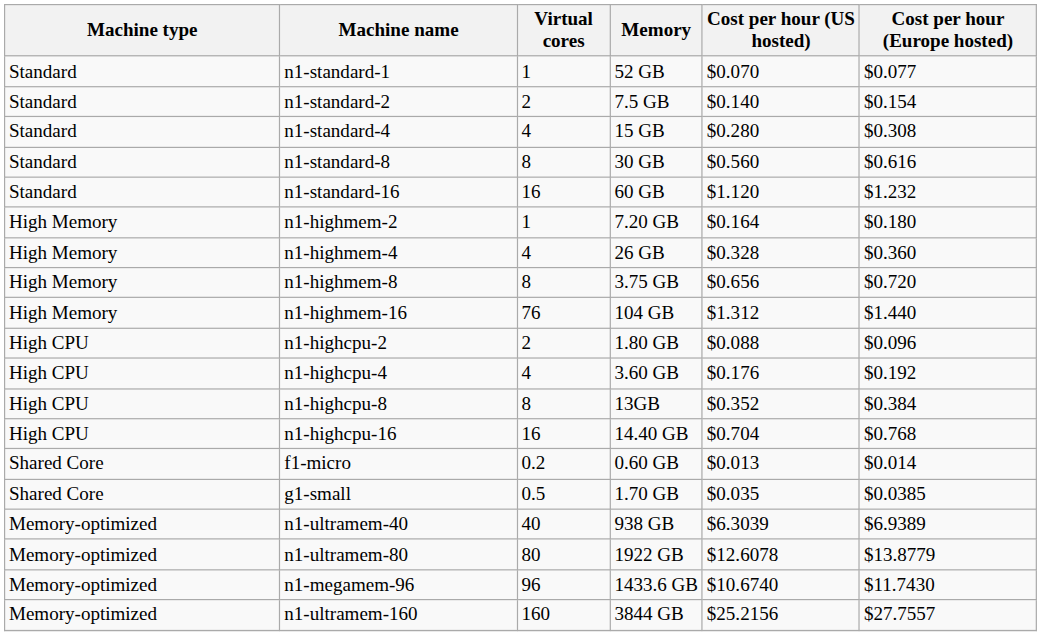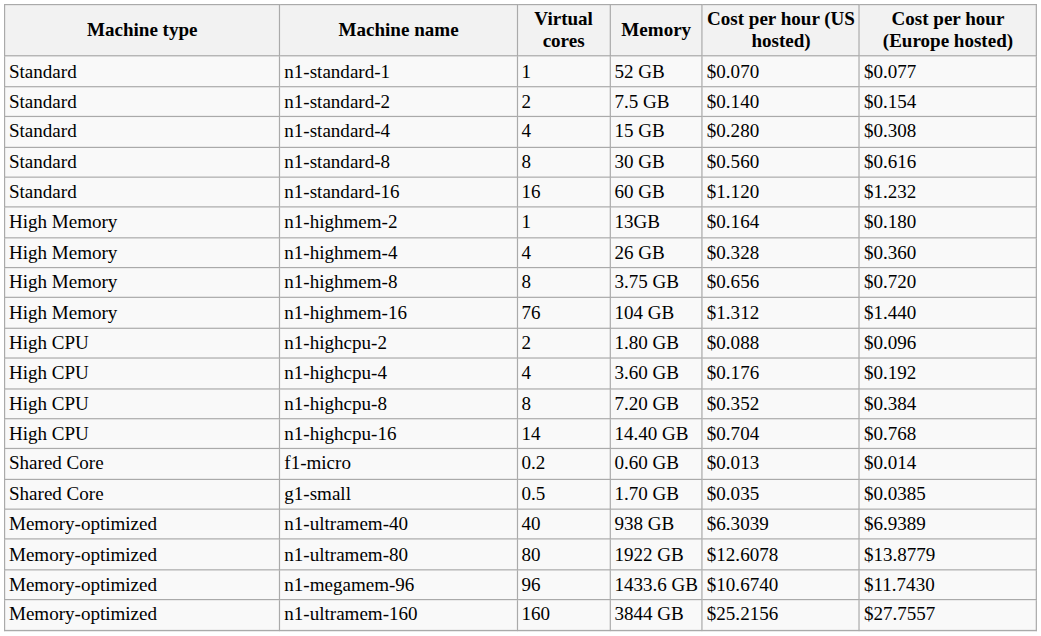n1-highmem-2 | Memory: 7.20 GB -> 13GB
n1-highcpu-8 | Memory: 13GB -> 7.20 GB
n1-highcpu-16 | Virtual cores: 16 -> 14
